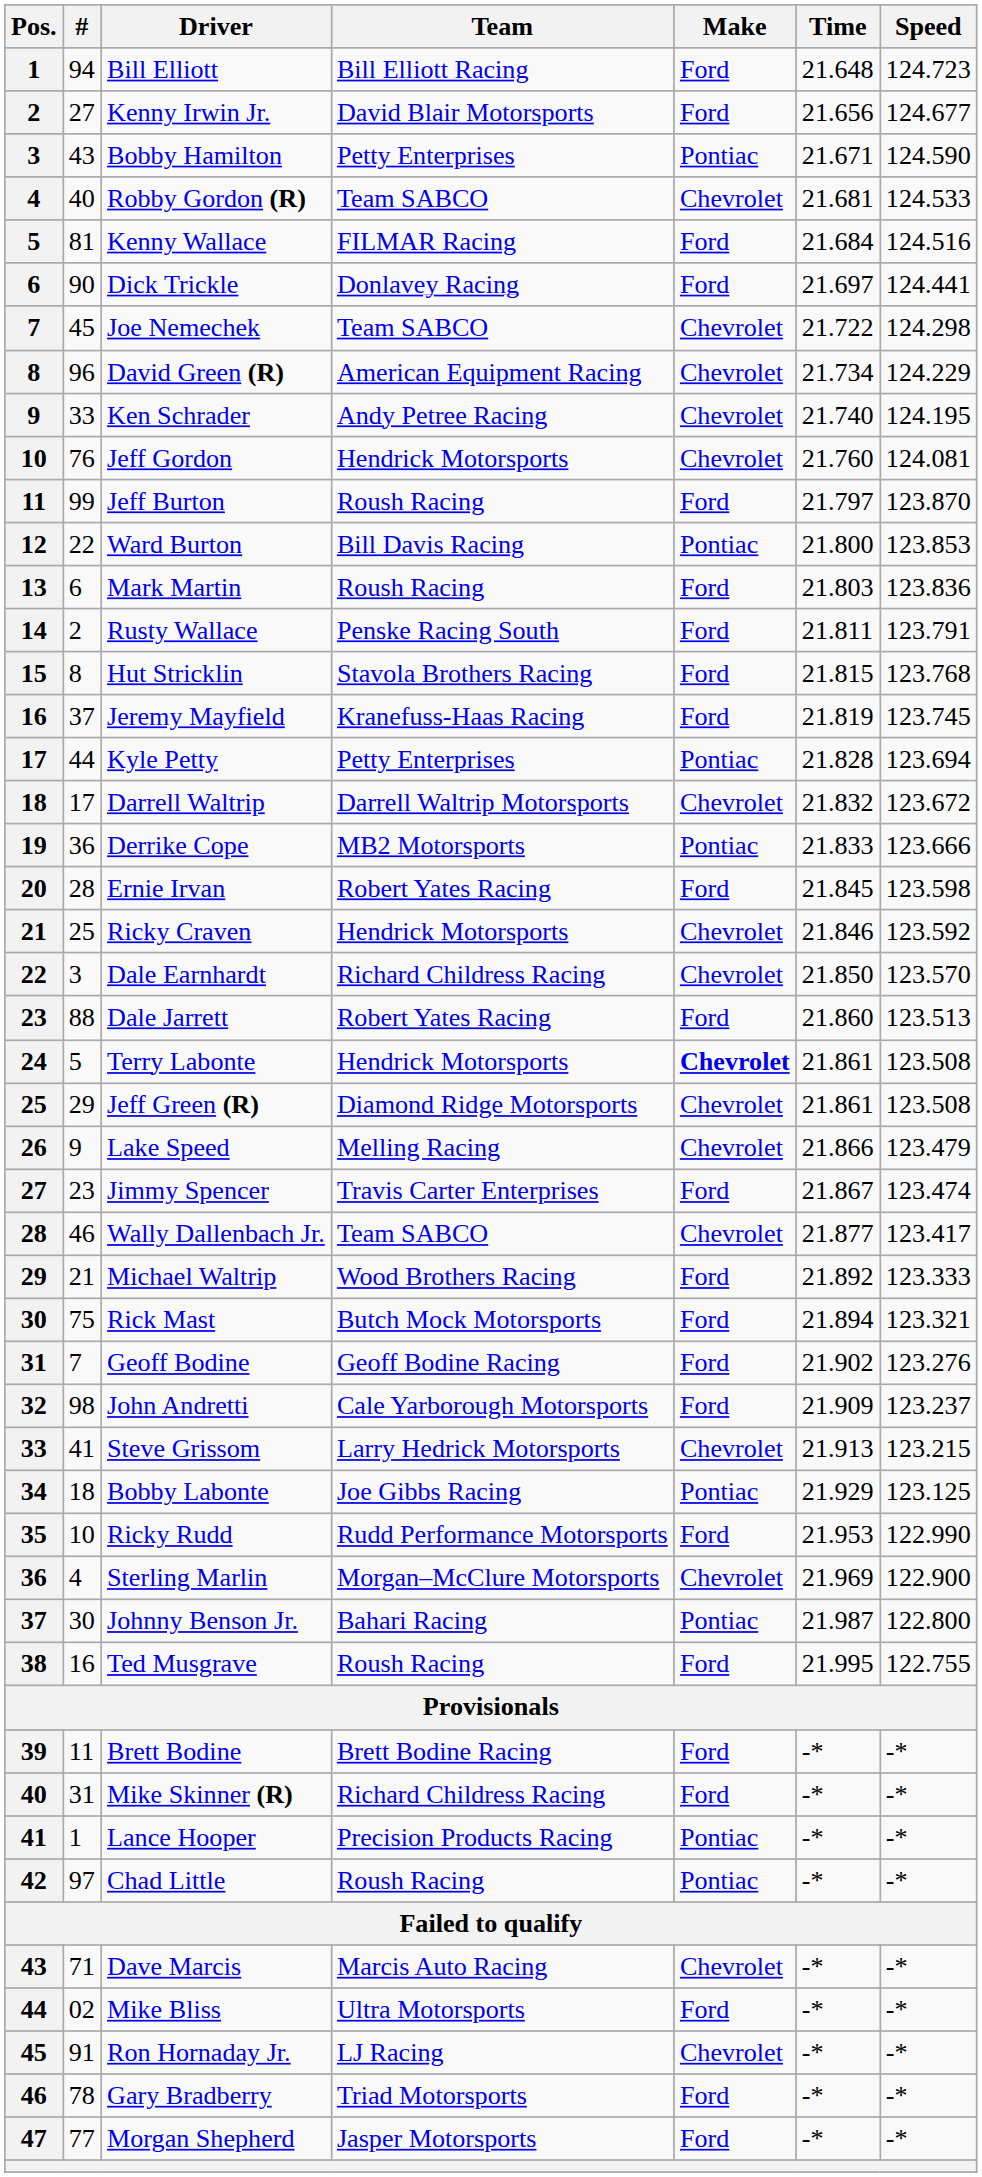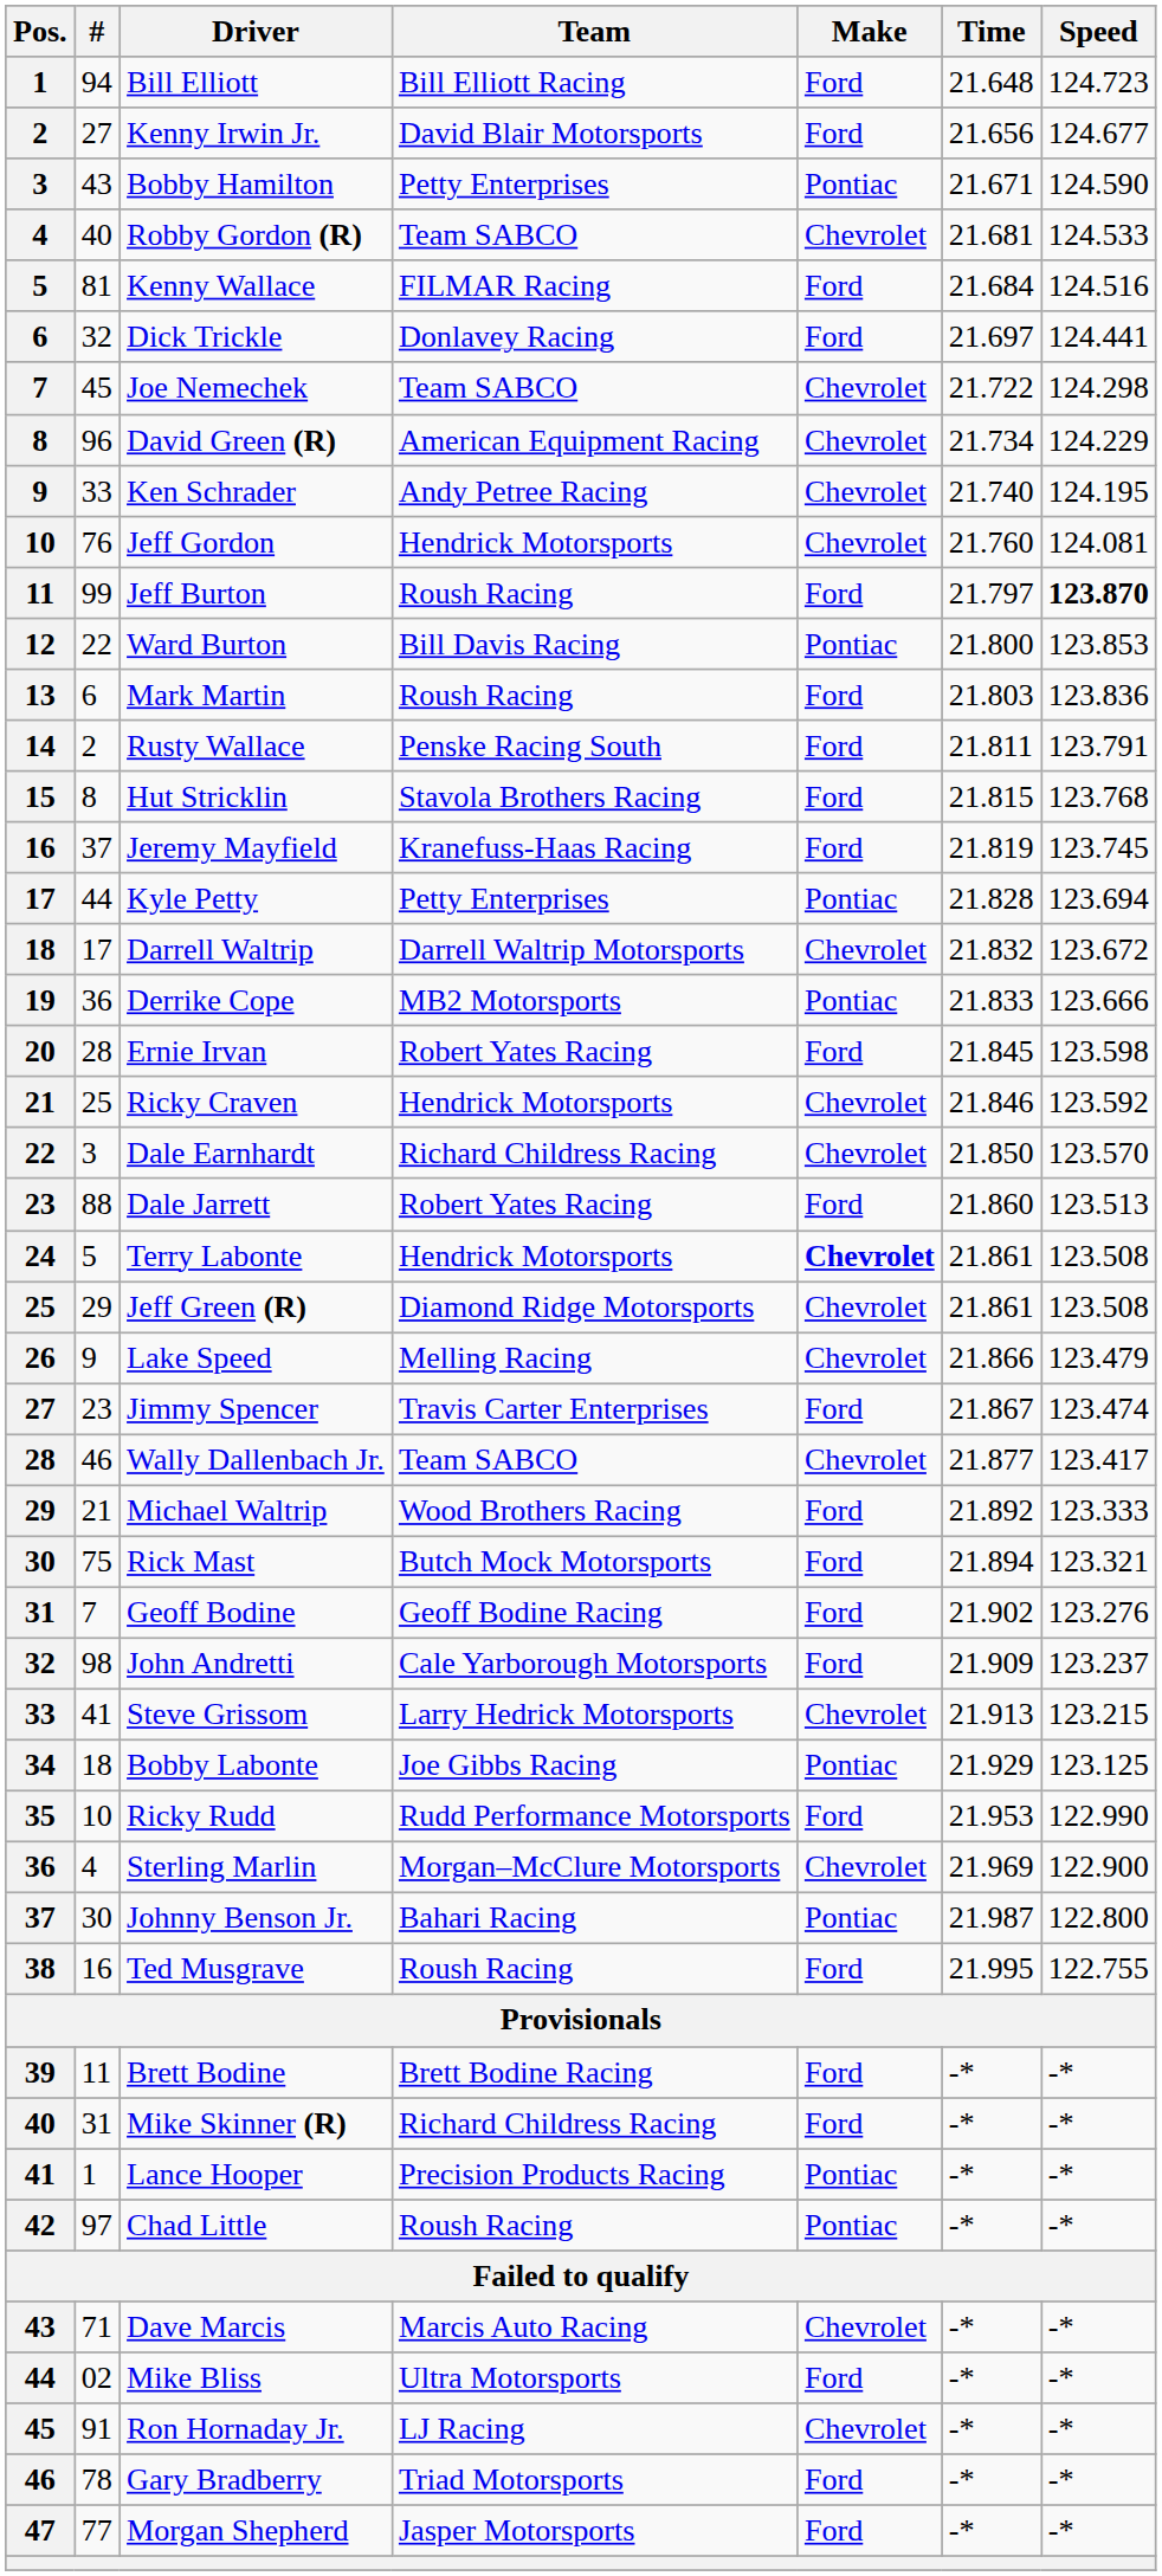Dick Trickle | #: 90 -> 32
Jeff Burton | Speed: normal -> bold
